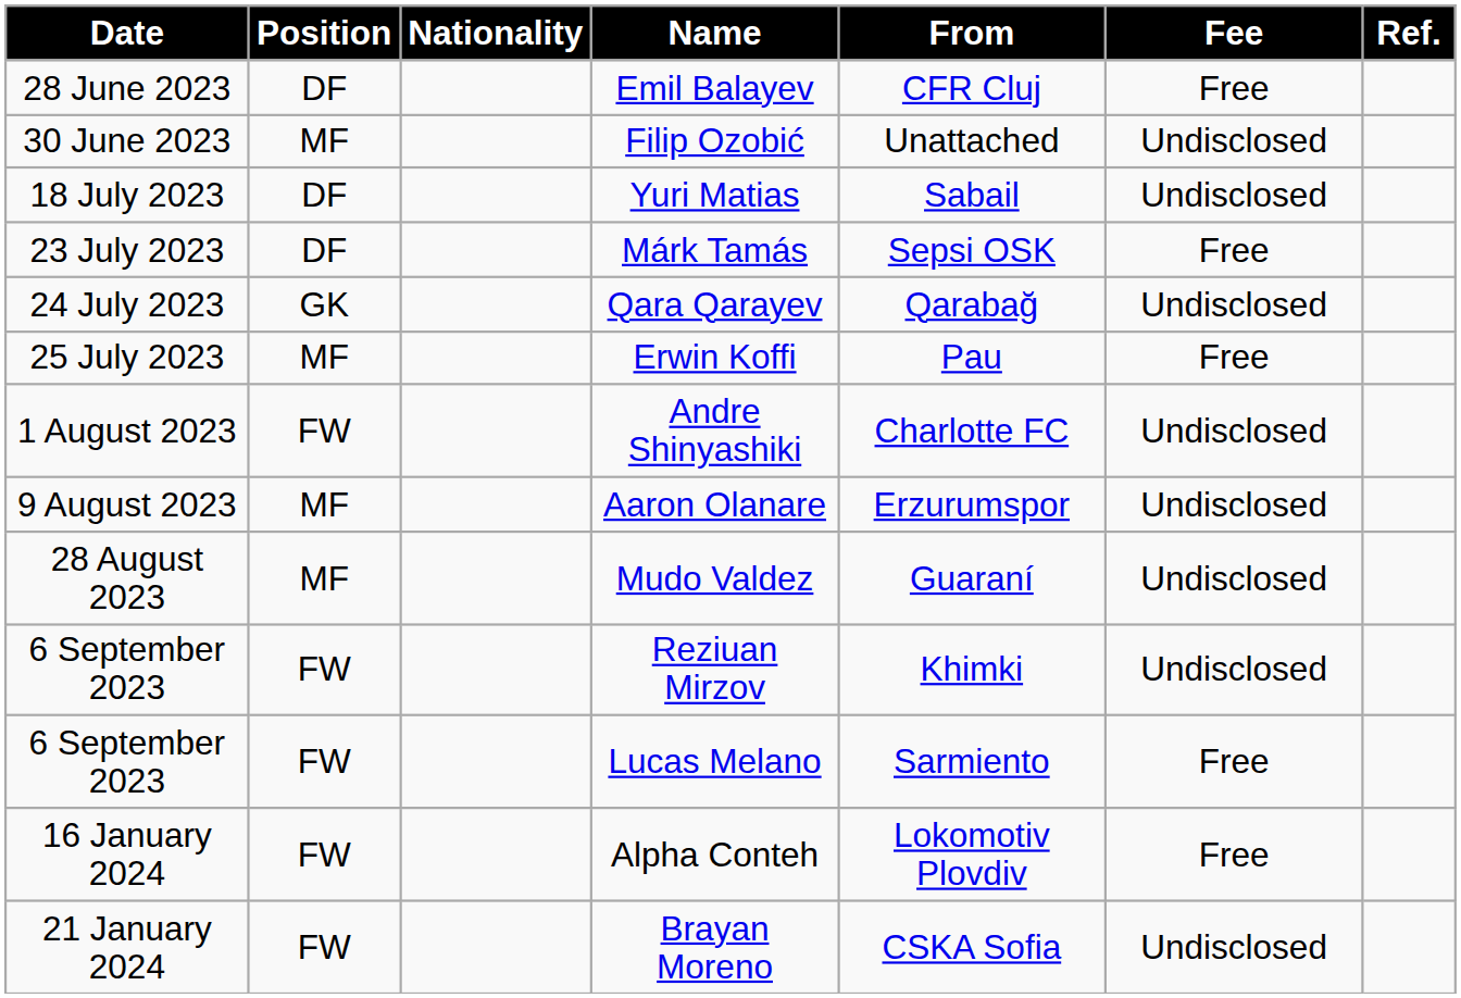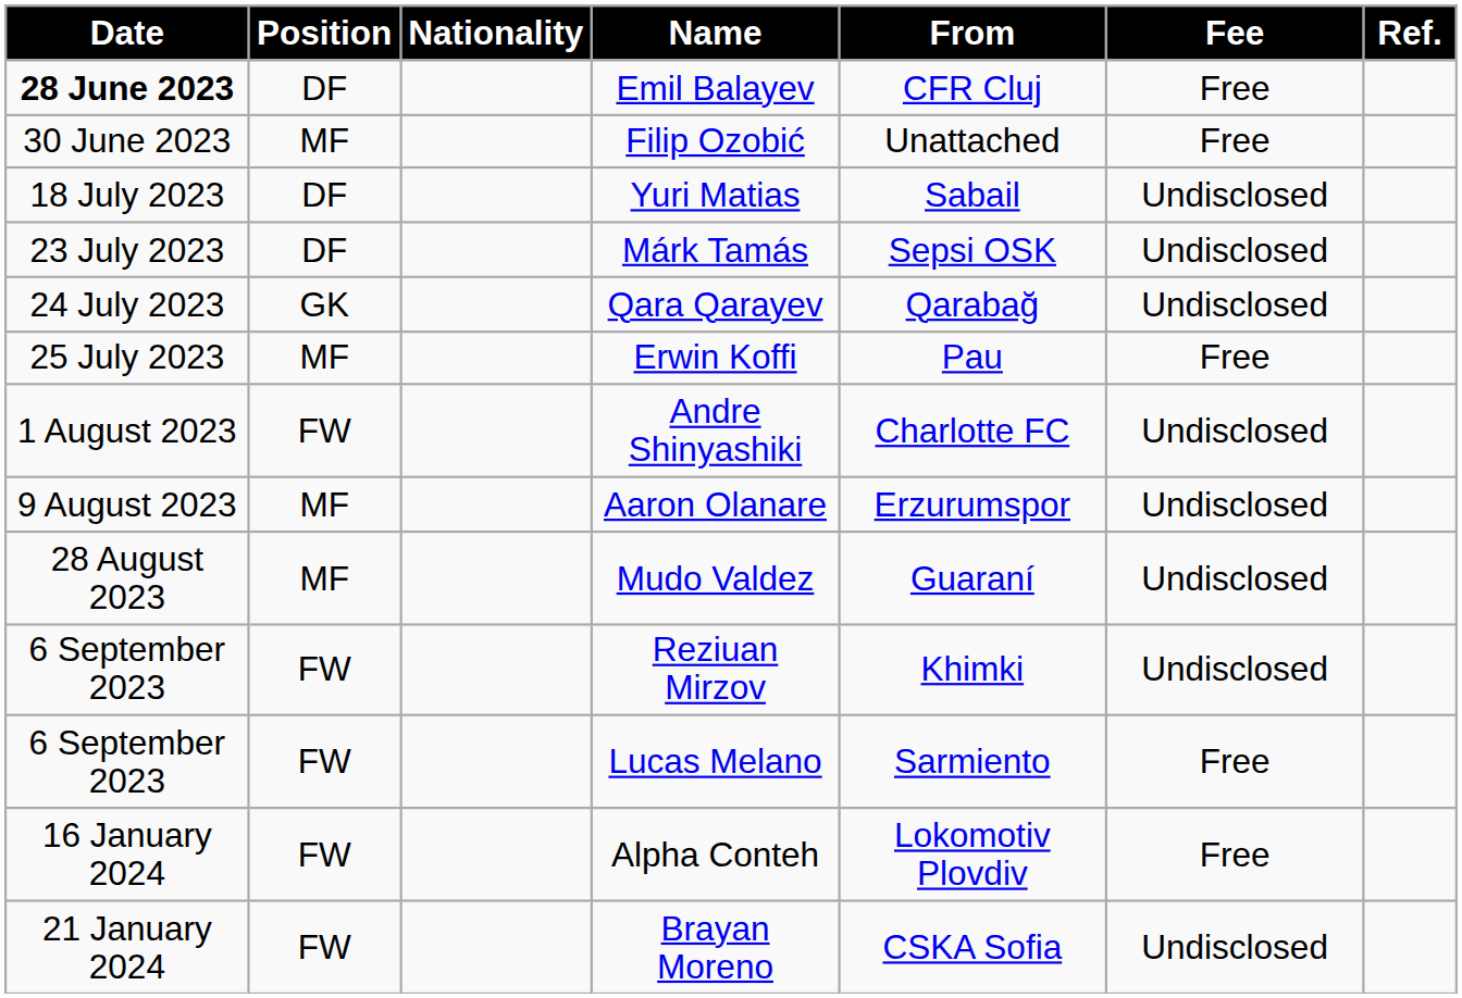Emil Balayev | Date: normal -> bold
Filip Ozobić | Fee: Undisclosed -> Free
Márk Tamás | Fee: Free -> Undisclosed
